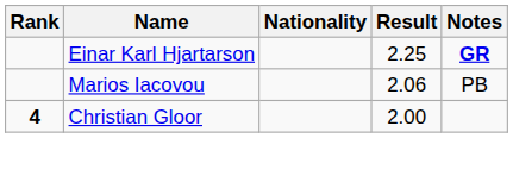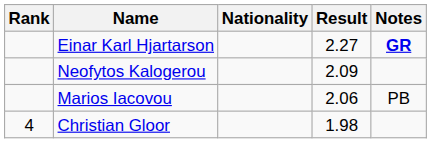Einar Karl Hjartarson | Result: 2.25 -> 2.27
+ row: Neofytos Kalogerou | 2.09
Christian Gloor | Rank: bold -> normal
Christian Gloor | Result: 2.00 -> 1.98
